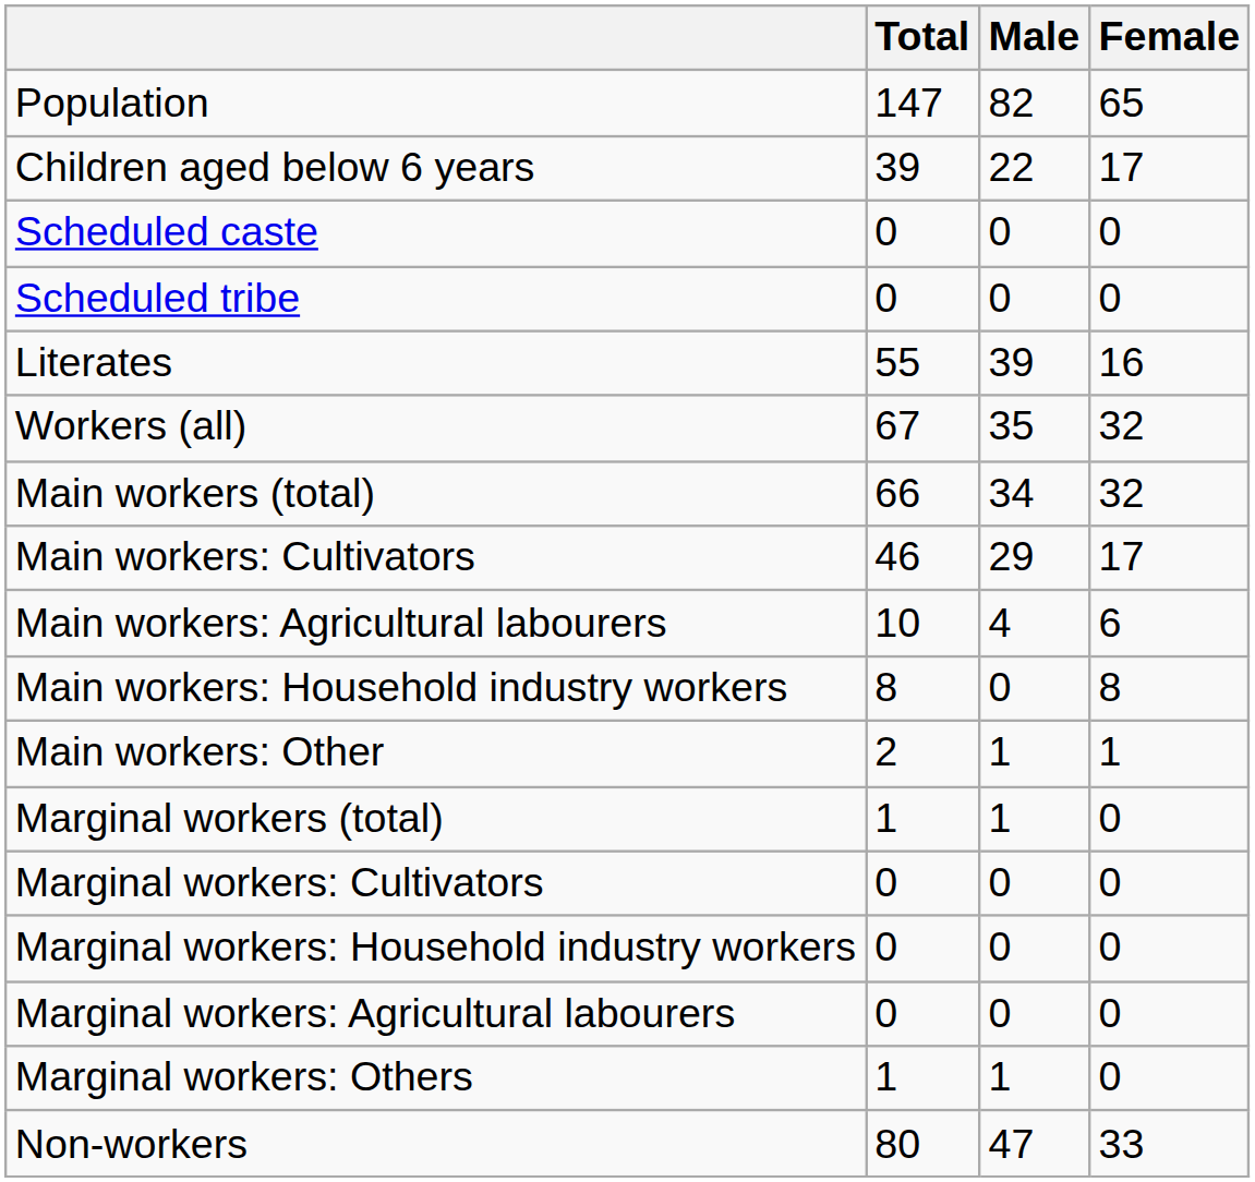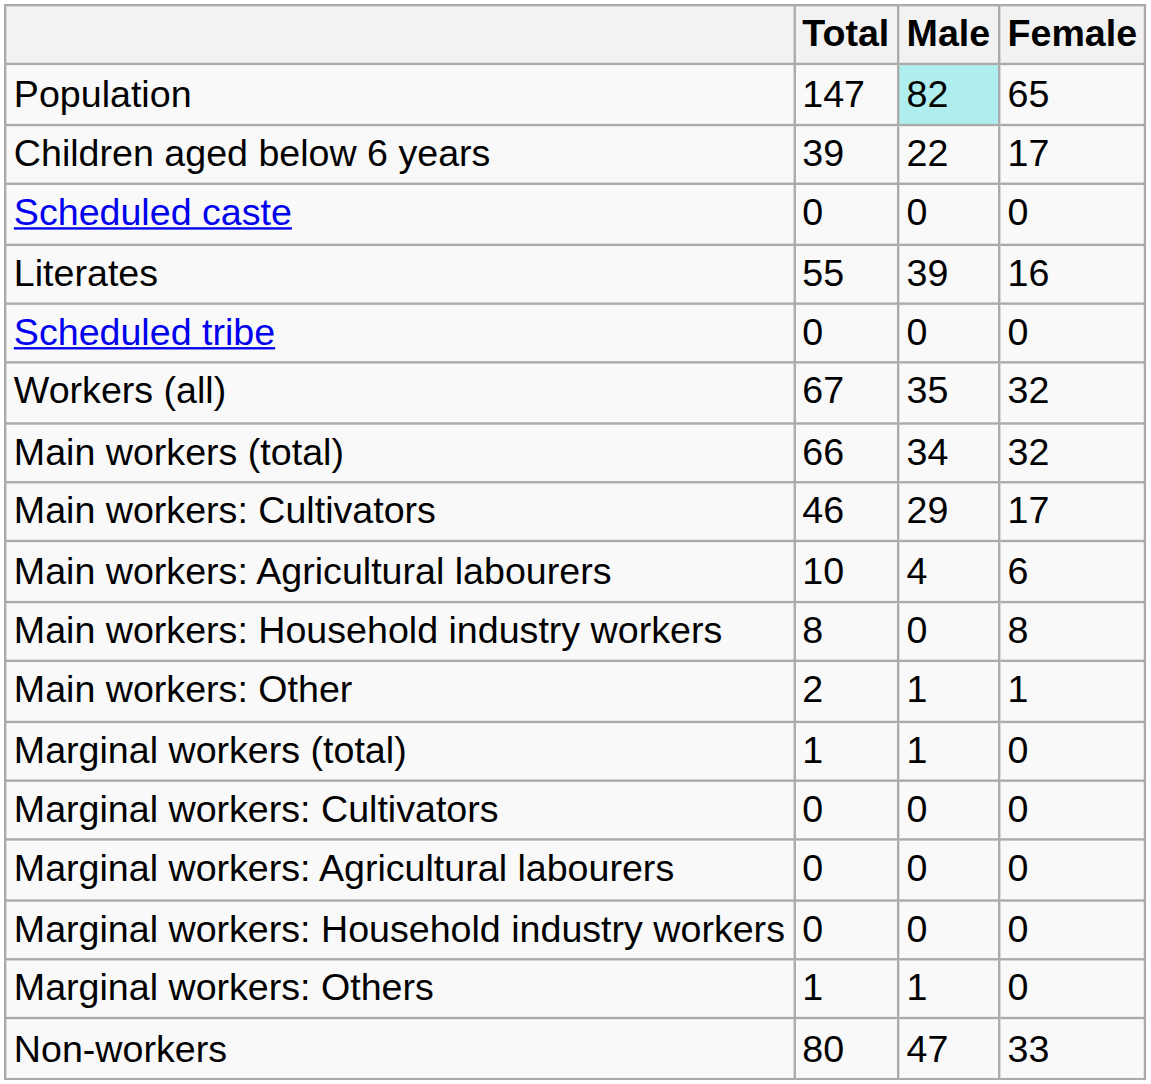Population | Male: no background -> paleturquoise background
rows swapped: Scheduled tribe <-> Literates
rows swapped: Marginal workers: Agricultural labourers <-> Marginal workers: Household industry workers
